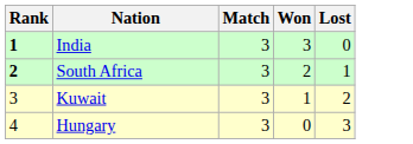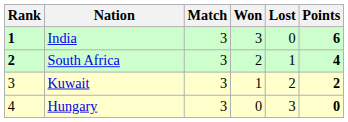+ column: Points | 6 | 4 | 2 | 0
